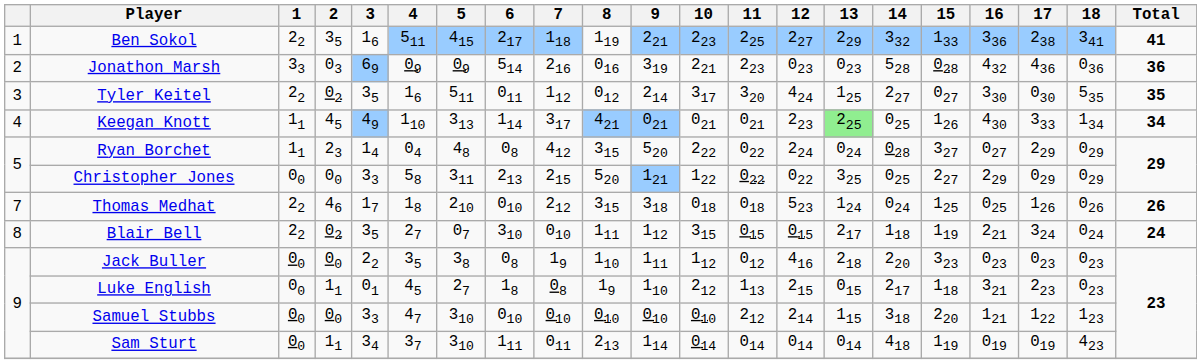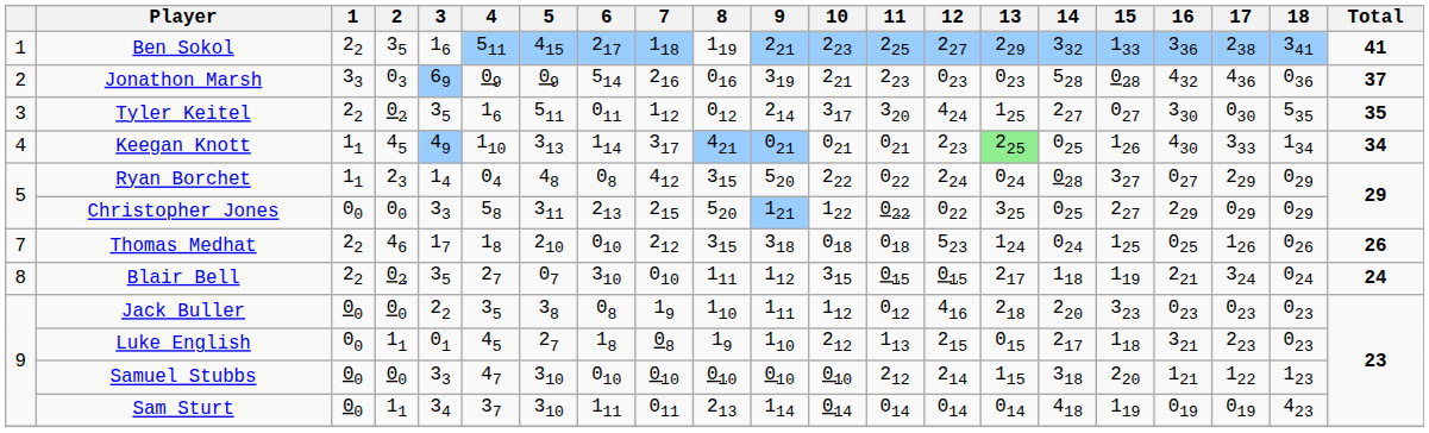Jonathon Marsh | Total: 36 -> 37
